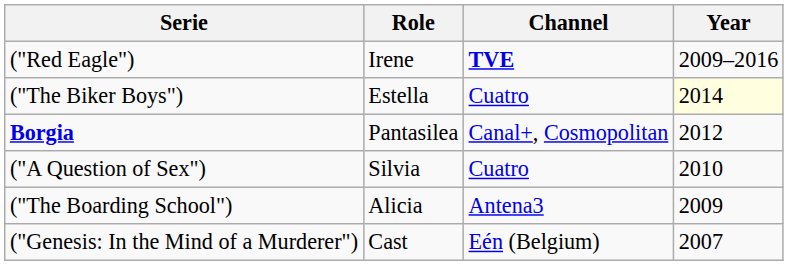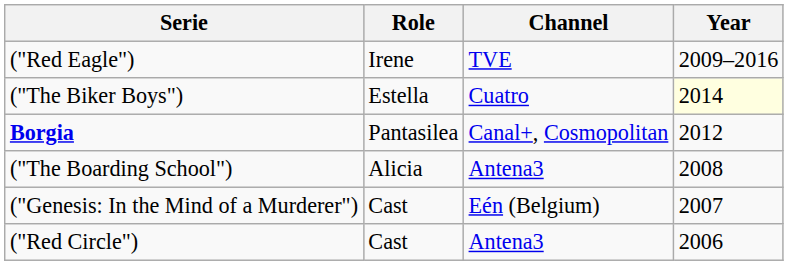("Red Eagle") | Channel: bold -> normal
- row: ("A Question of Sex") | Silvia | Cuatro | 2010
("The Boarding School") | Year: 2009 -> 2008
+ row: ("Red Circle") | Cast | Antena3 | 2006
